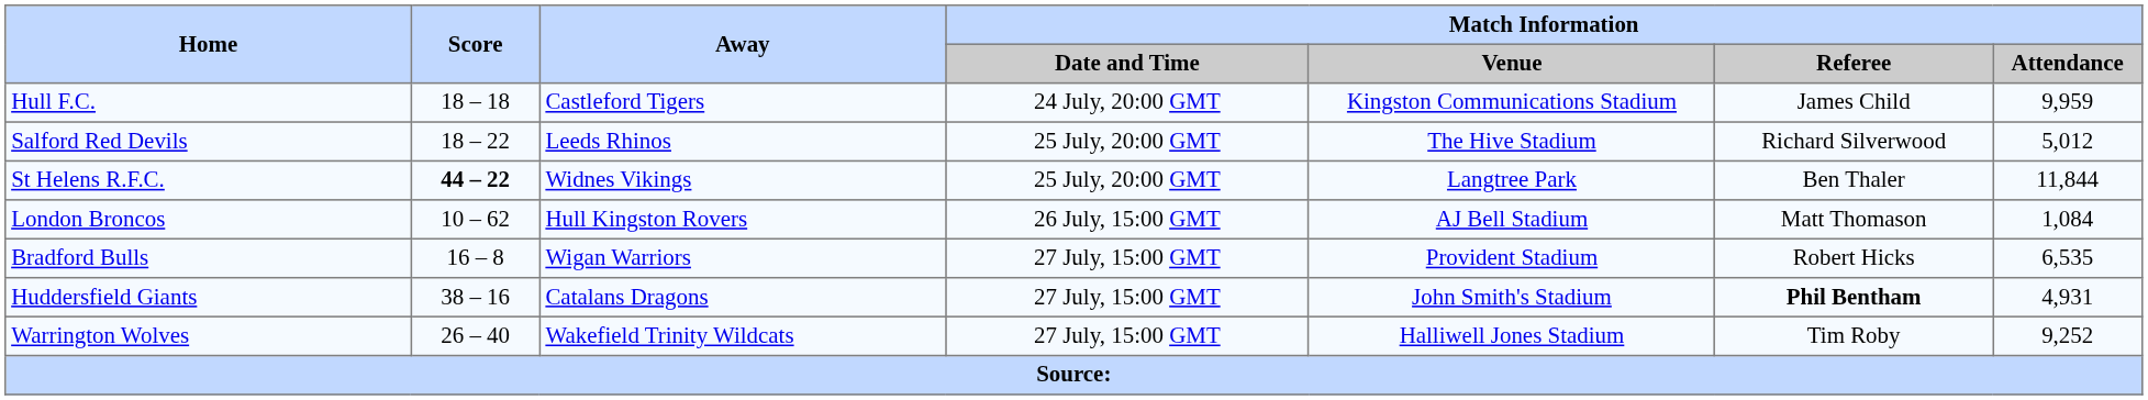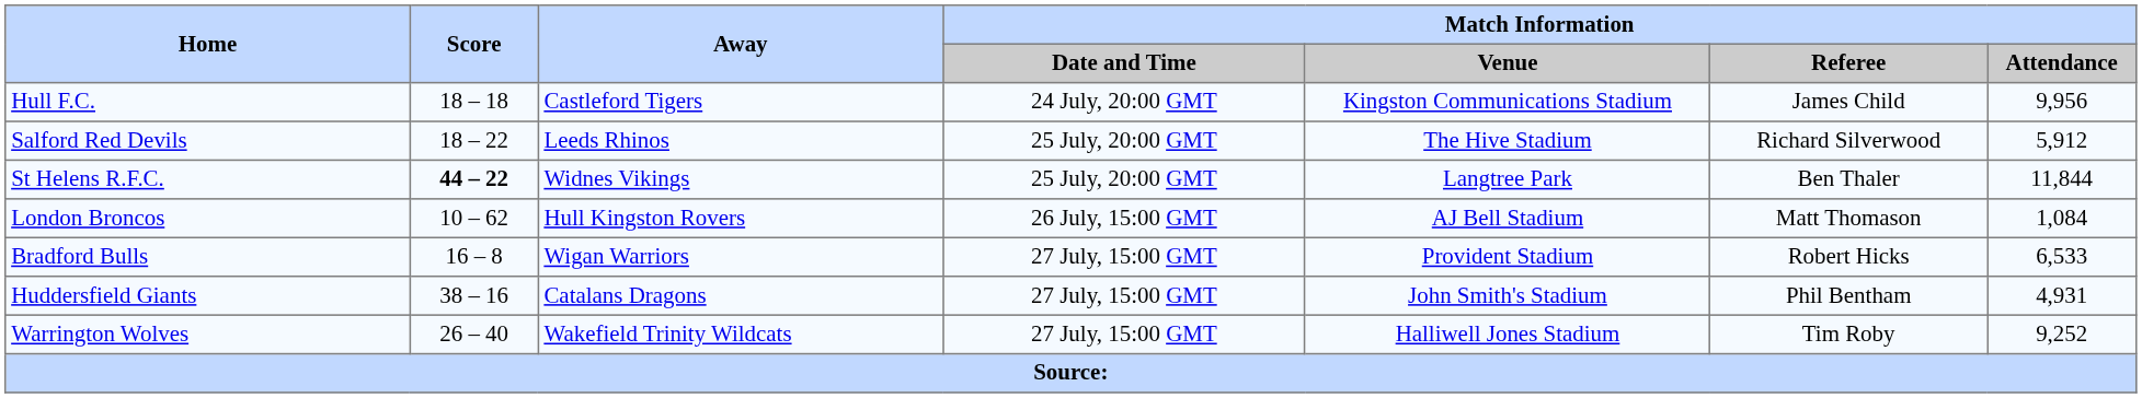Hull F.C. | Match Information / Attendance: 9,959 -> 9,956
Salford Red Devils | Match Information / Attendance: 5,012 -> 5,912
Bradford Bulls | Match Information / Attendance: 6,535 -> 6,533
Huddersfield Giants | Match Information / Referee: bold -> normal
